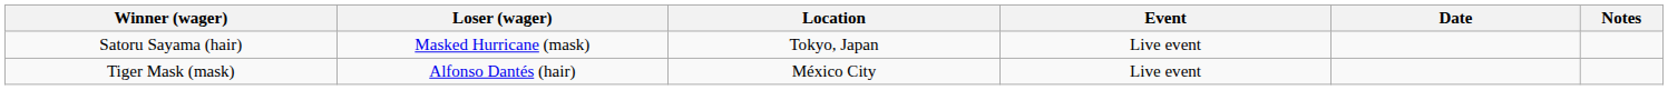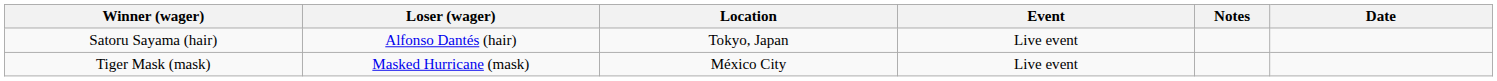columns swapped: Date <-> Notes
Satoru Sayama (hair) | Loser (wager): Masked Hurricane (mask) -> Alfonso Dantés (hair)
Tiger Mask (mask) | Loser (wager): Alfonso Dantés (hair) -> Masked Hurricane (mask)
